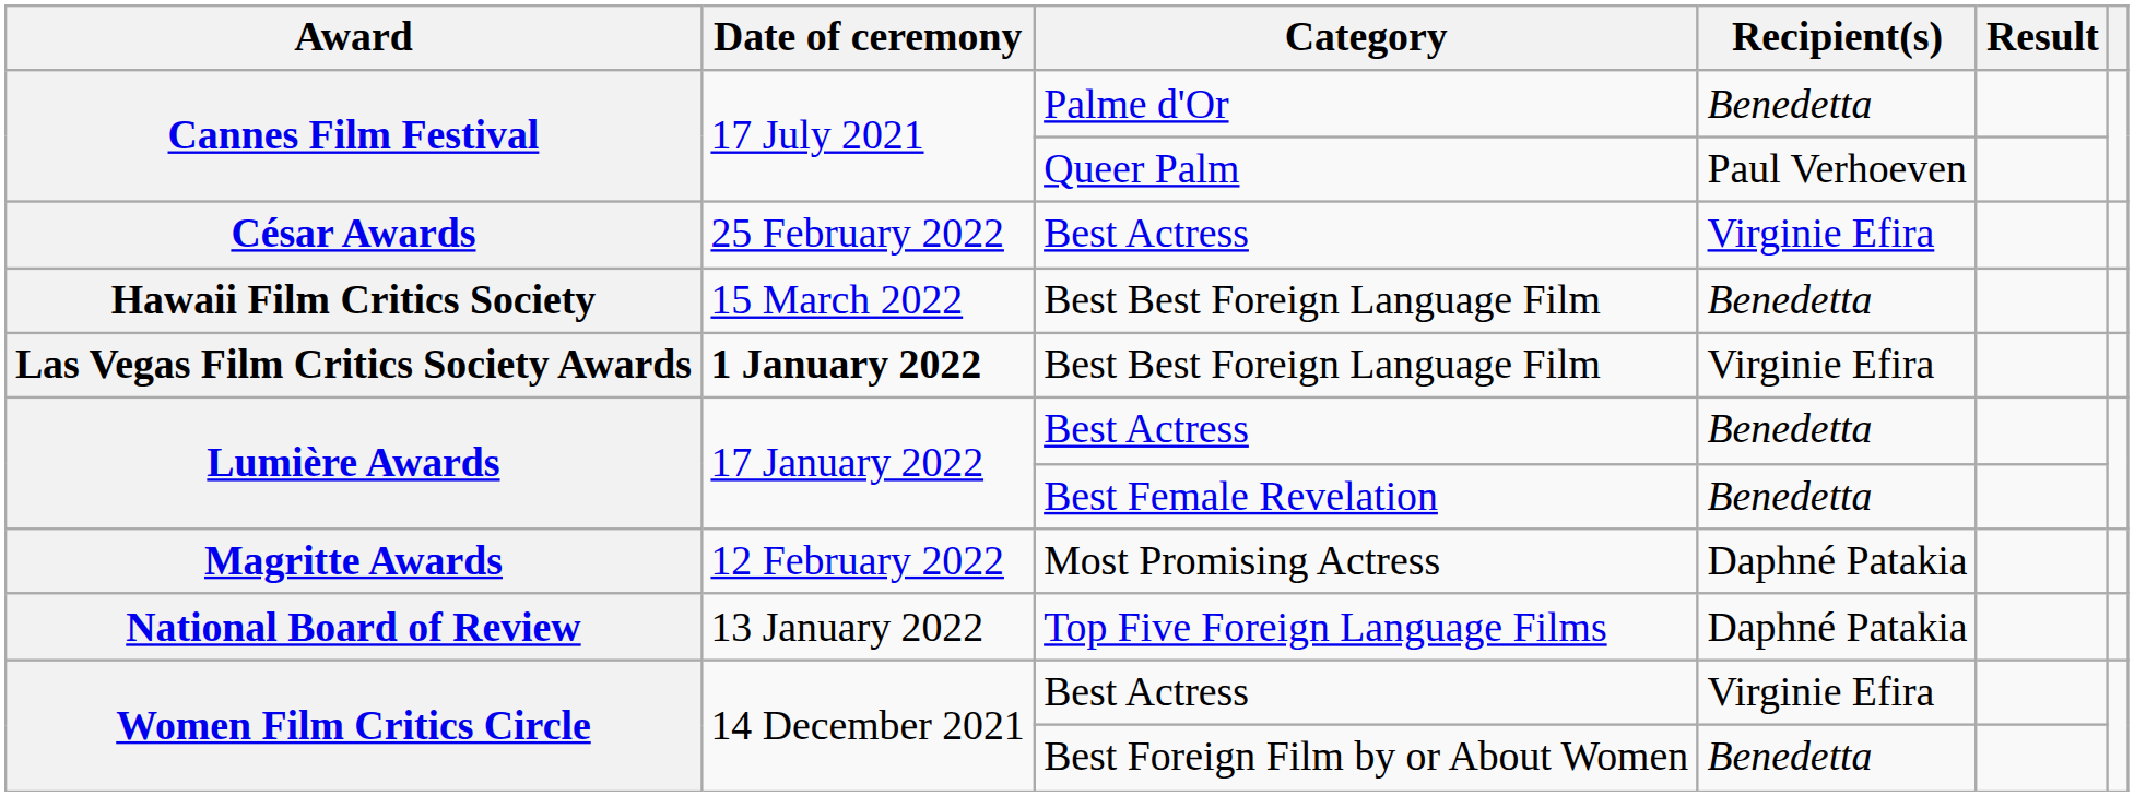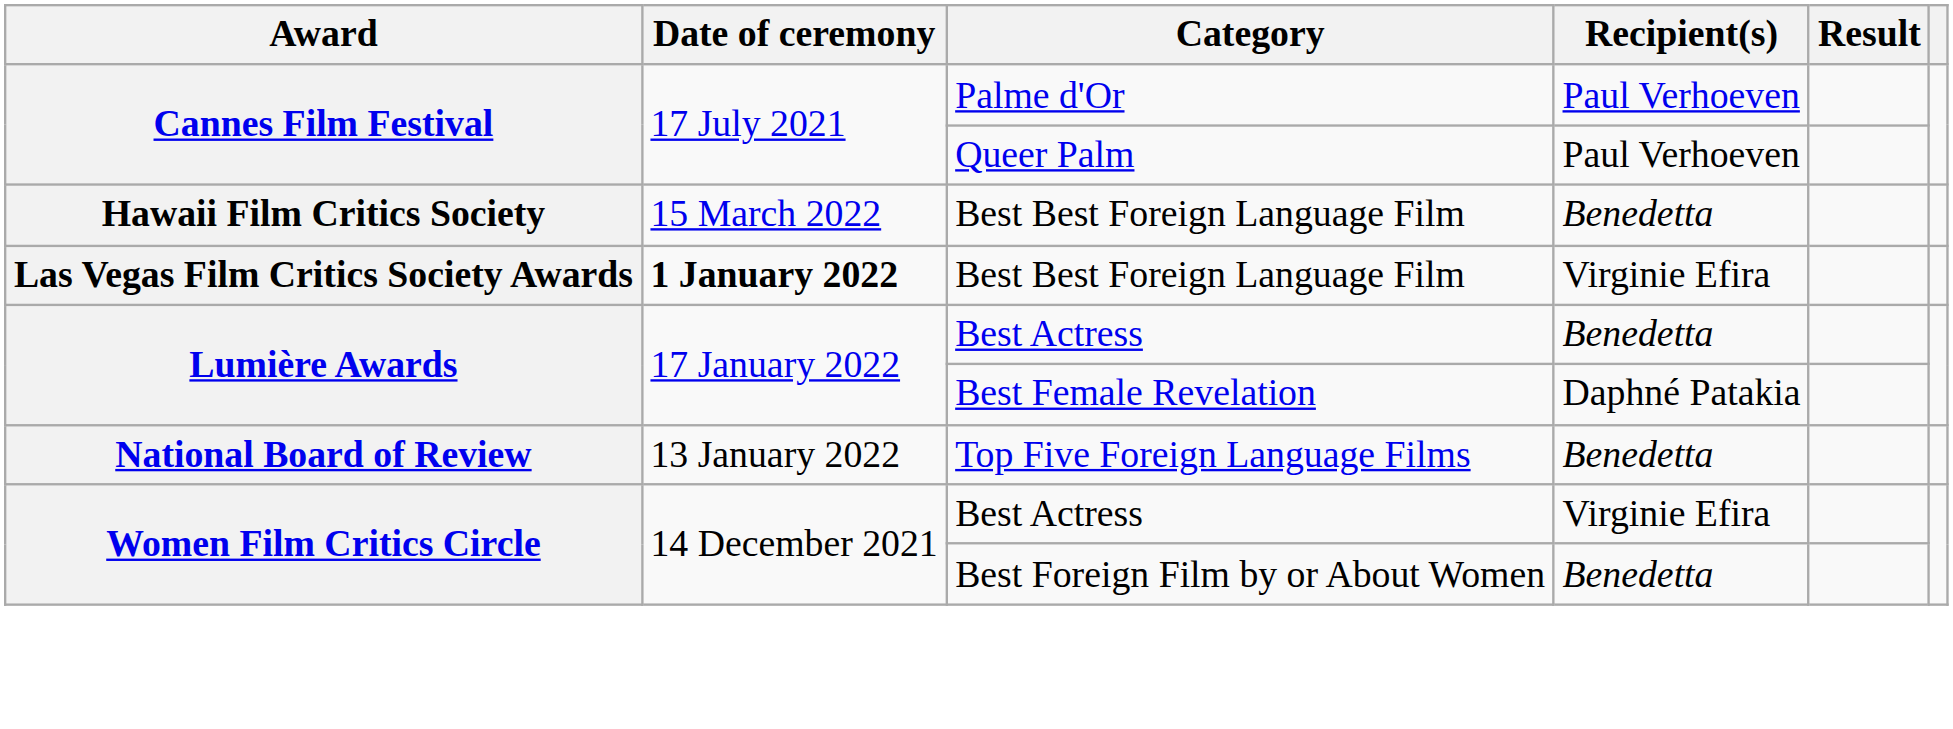Cannes Film Festival / Palme d'Or | Recipient(s): Benedetta -> Paul Verhoeven
- row: César Awards | 25 February 2022 | Best Actress | Virginie Efira
Lumière Awards / Best Female Revelation | Recipient(s): Benedetta -> Daphné Patakia
- row: Magritte Awards | 12 February 2022 | Most Promising Actress | Daphné Patakia
National Board of Review | Recipient(s): Daphné Patakia -> Benedetta
